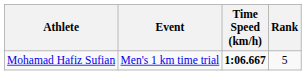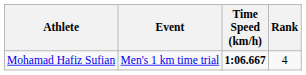Mohamad Hafiz Sufian | Rank: 5 -> 4
